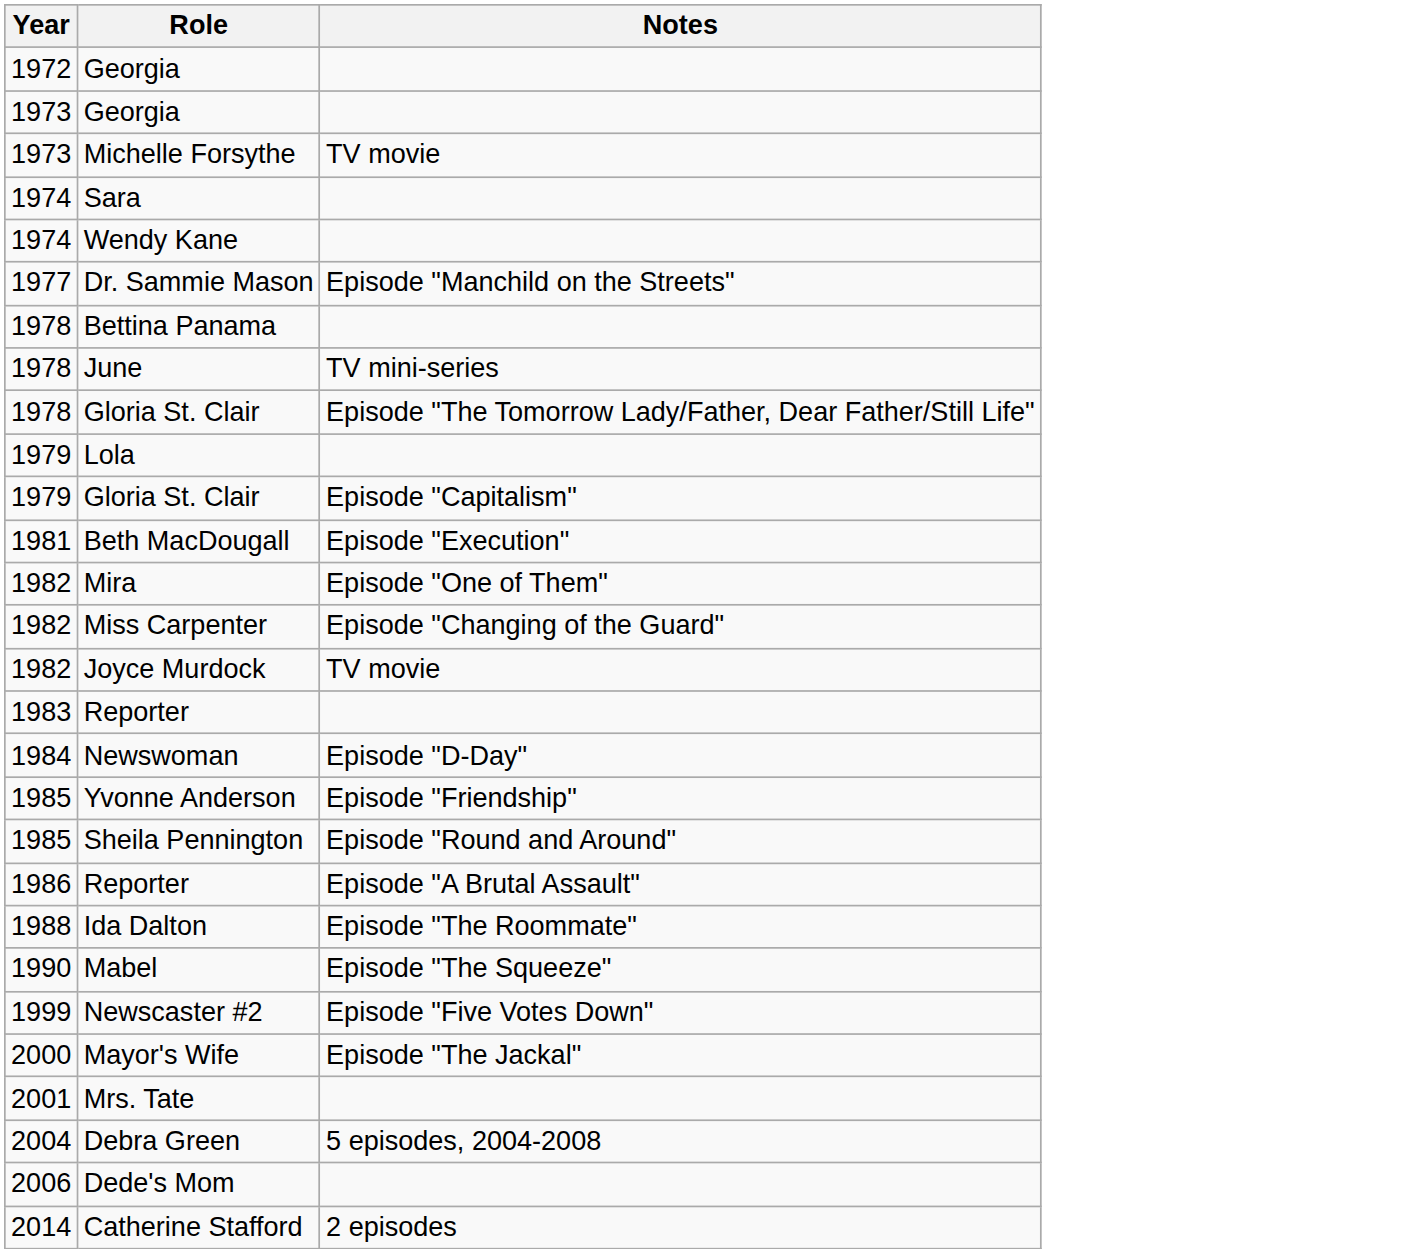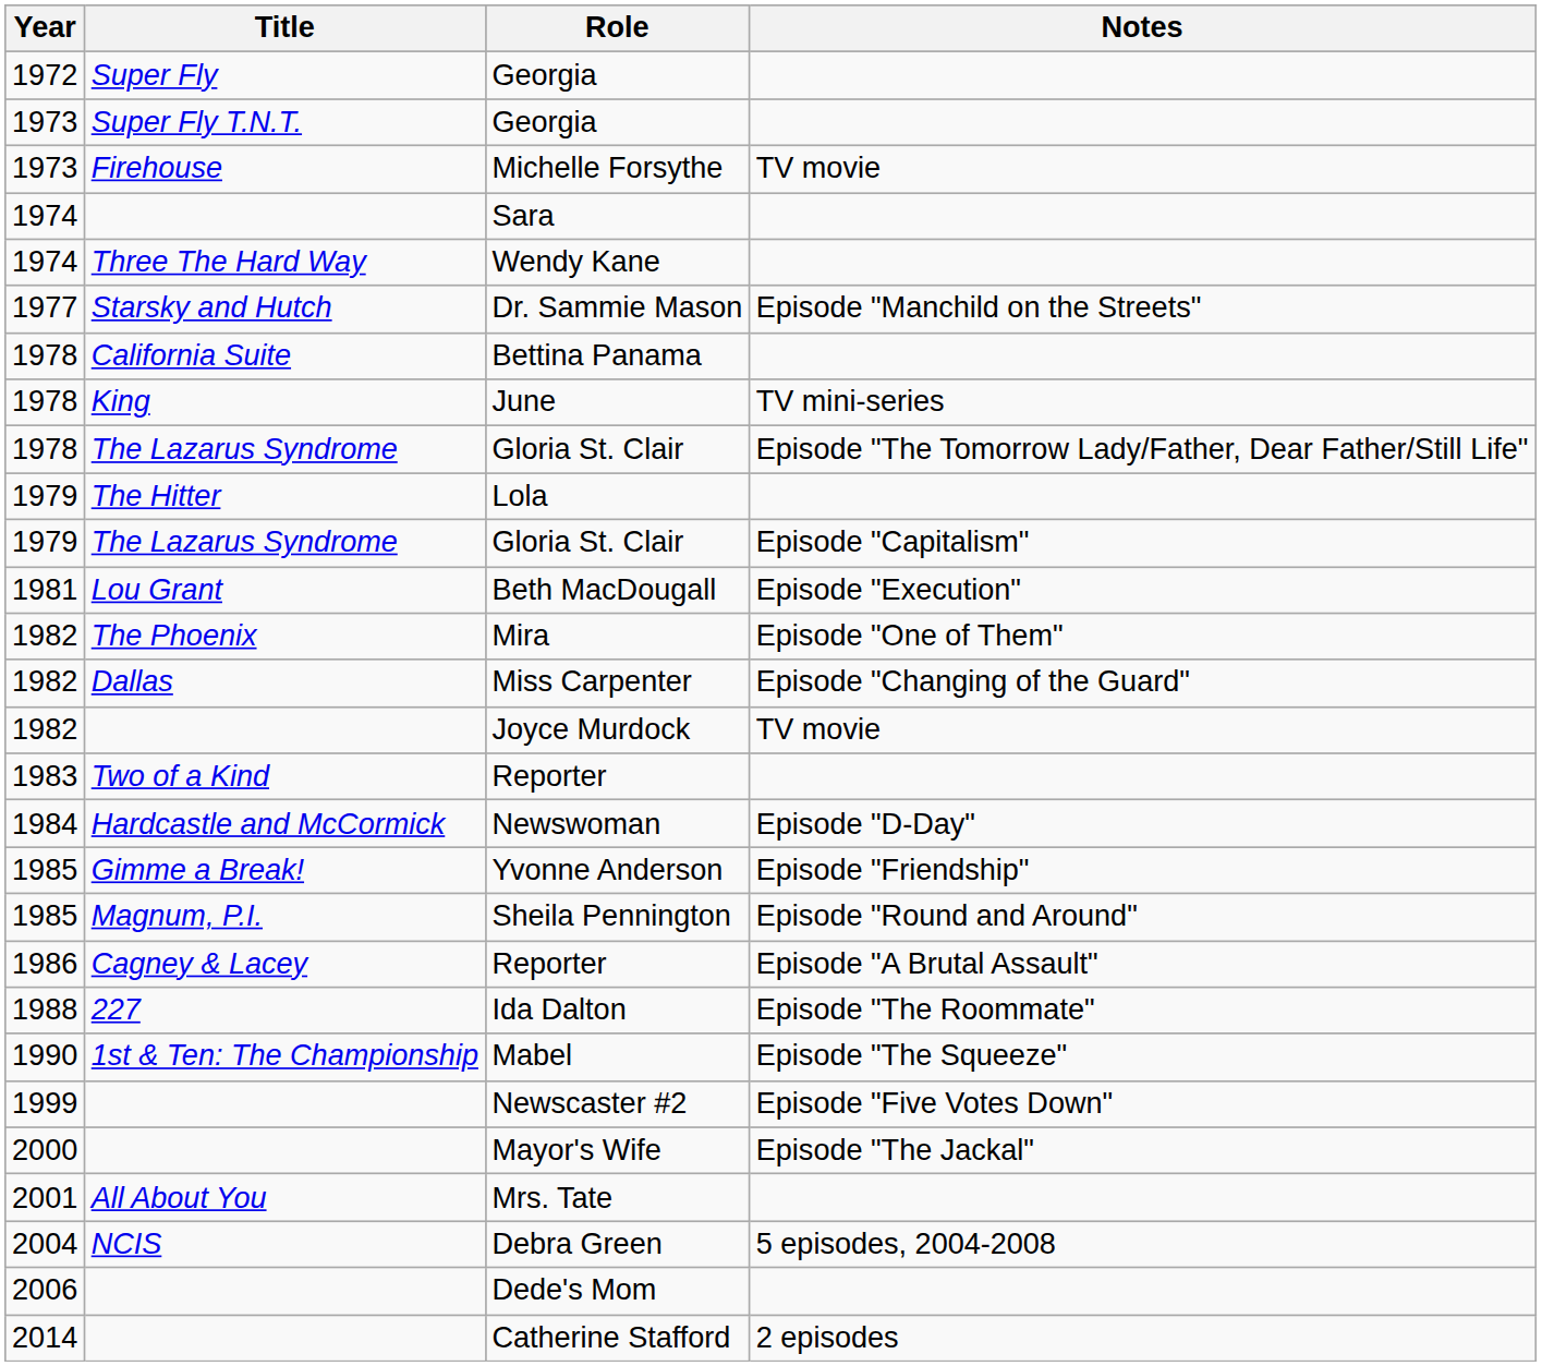+ column: Title | Super Fly | Super Fly T.N.T. | Firehouse | Three The Hard Way | Starsky and Hutch | California Suite | King | The Lazarus Syndrome | The Hitter | The Lazarus Syndrome | Lou Grant | The Phoenix | Dallas | Two of a Kind | Hardcastle and McCormick | Gimme a Break! | Magnum, P.I. | Cagney & Lacey | 227 | 1st & Ten: The Championship | All About You | NCIS
